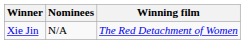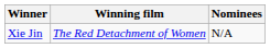columns swapped: Winning film <-> Nominees
